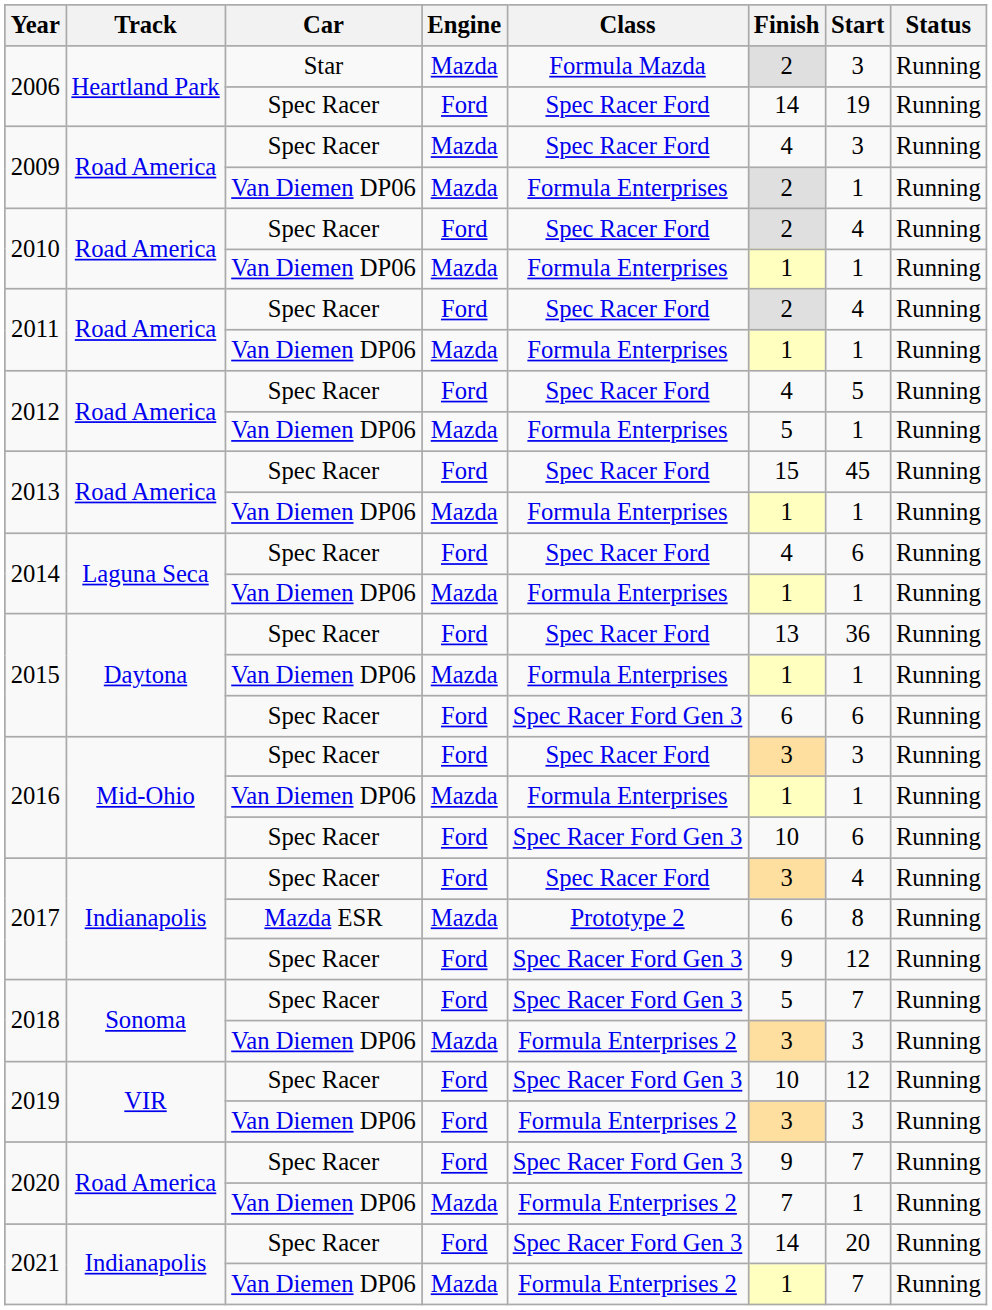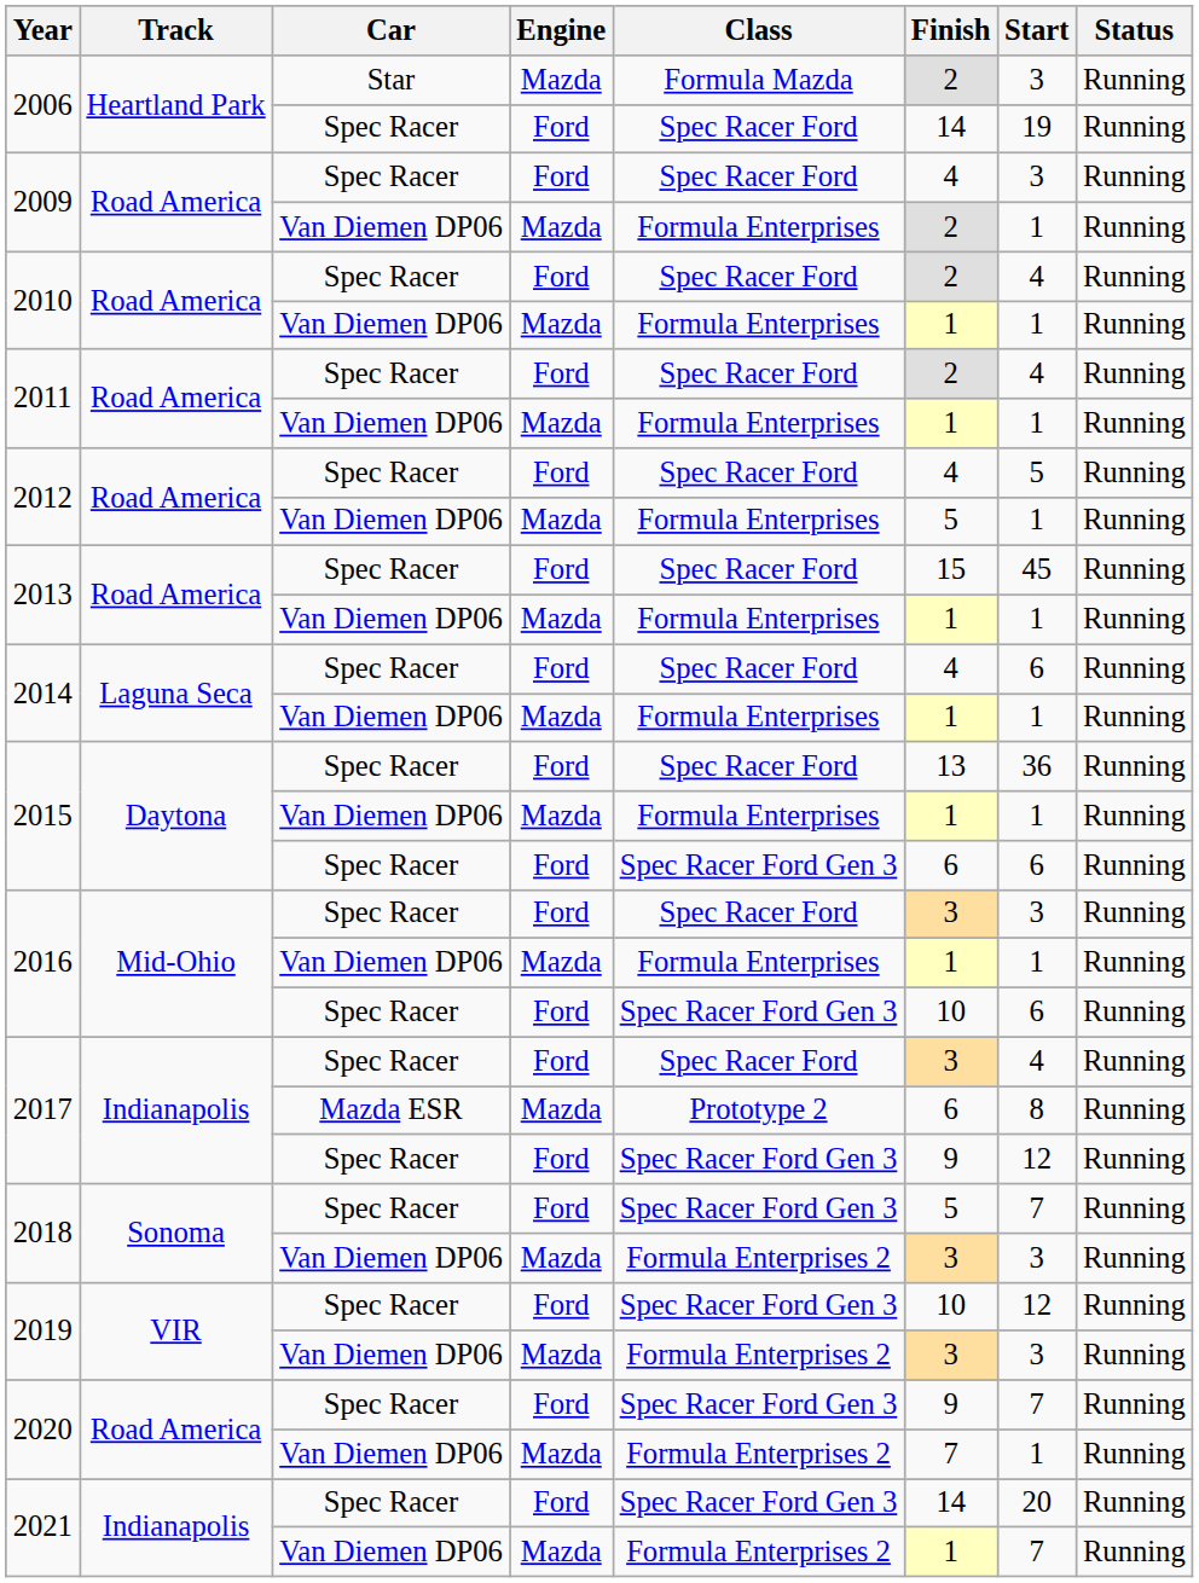2009 / Spec Racer | Engine: Mazda -> Ford
2019 / Van Diemen DP06 | Engine: Ford -> Mazda
